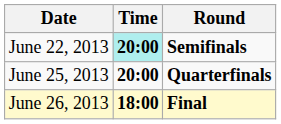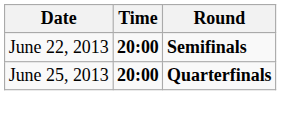June 22, 2013 | Time: paleturquoise background -> no background
- row: June 26, 2013 | 18:00 | Final
